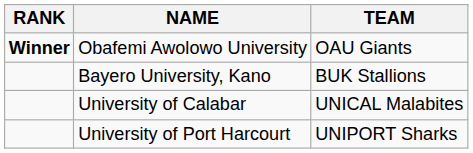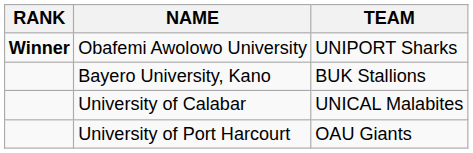Obafemi Awolowo University | TEAM: OAU Giants -> UNIPORT Sharks
University of Port Harcourt | TEAM: UNIPORT Sharks -> OAU Giants
